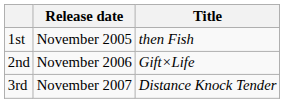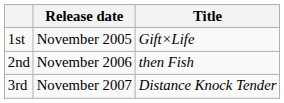1st | Title: then Fish -> Gift×Life
2nd | Title: Gift×Life -> then Fish
